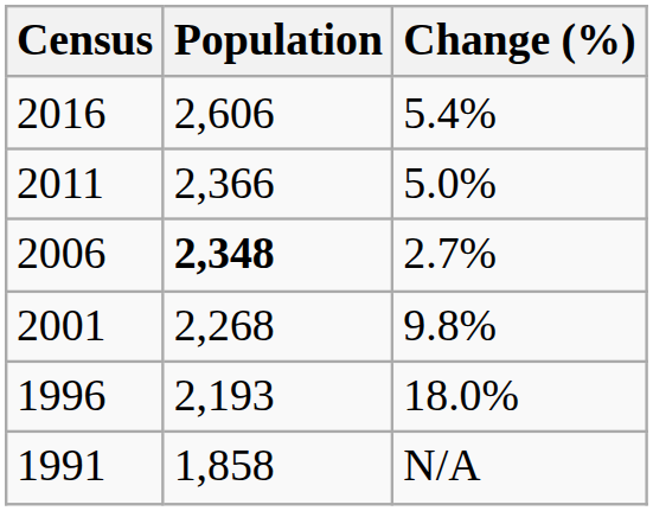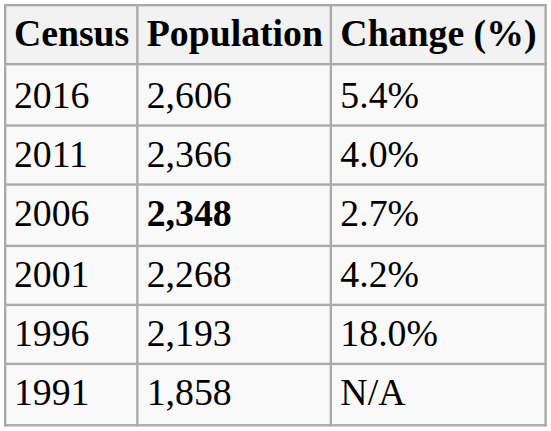2011 | Change (%): 5.0% -> 4.0%
2001 | Change (%): 9.8% -> 4.2%
